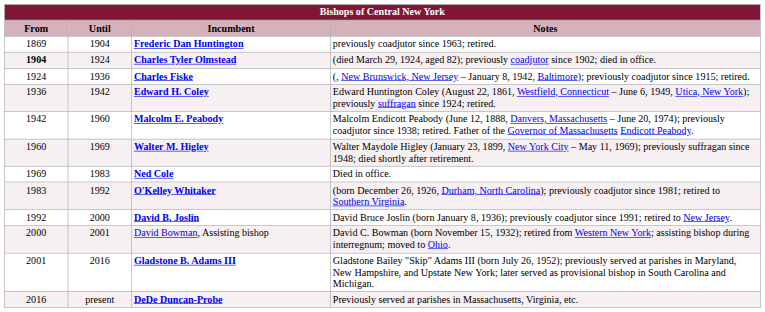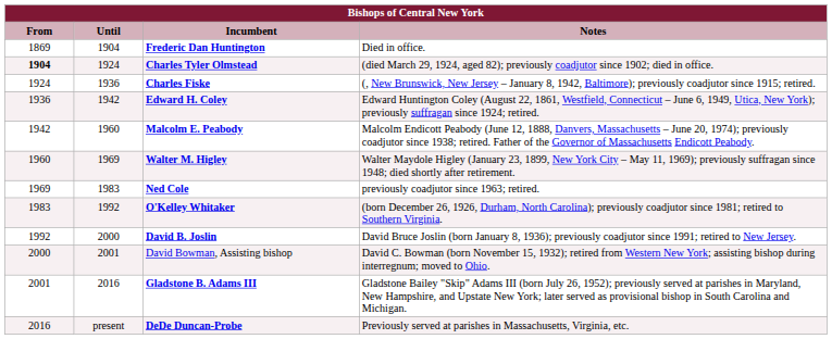Frederic Dan Huntington | Notes: previously coadjutor since 1963; retired. -> Died in office.
Ned Cole | Notes: Died in office. -> previously coadjutor since 1963; retired.
